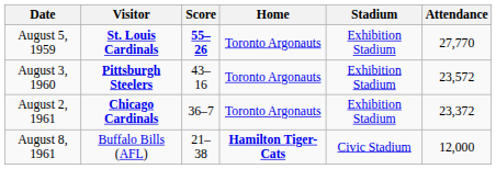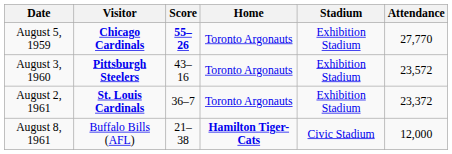August 5, 1959 | Visitor: St. Louis Cardinals -> Chicago Cardinals
August 2, 1961 | Visitor: Chicago Cardinals -> St. Louis Cardinals
